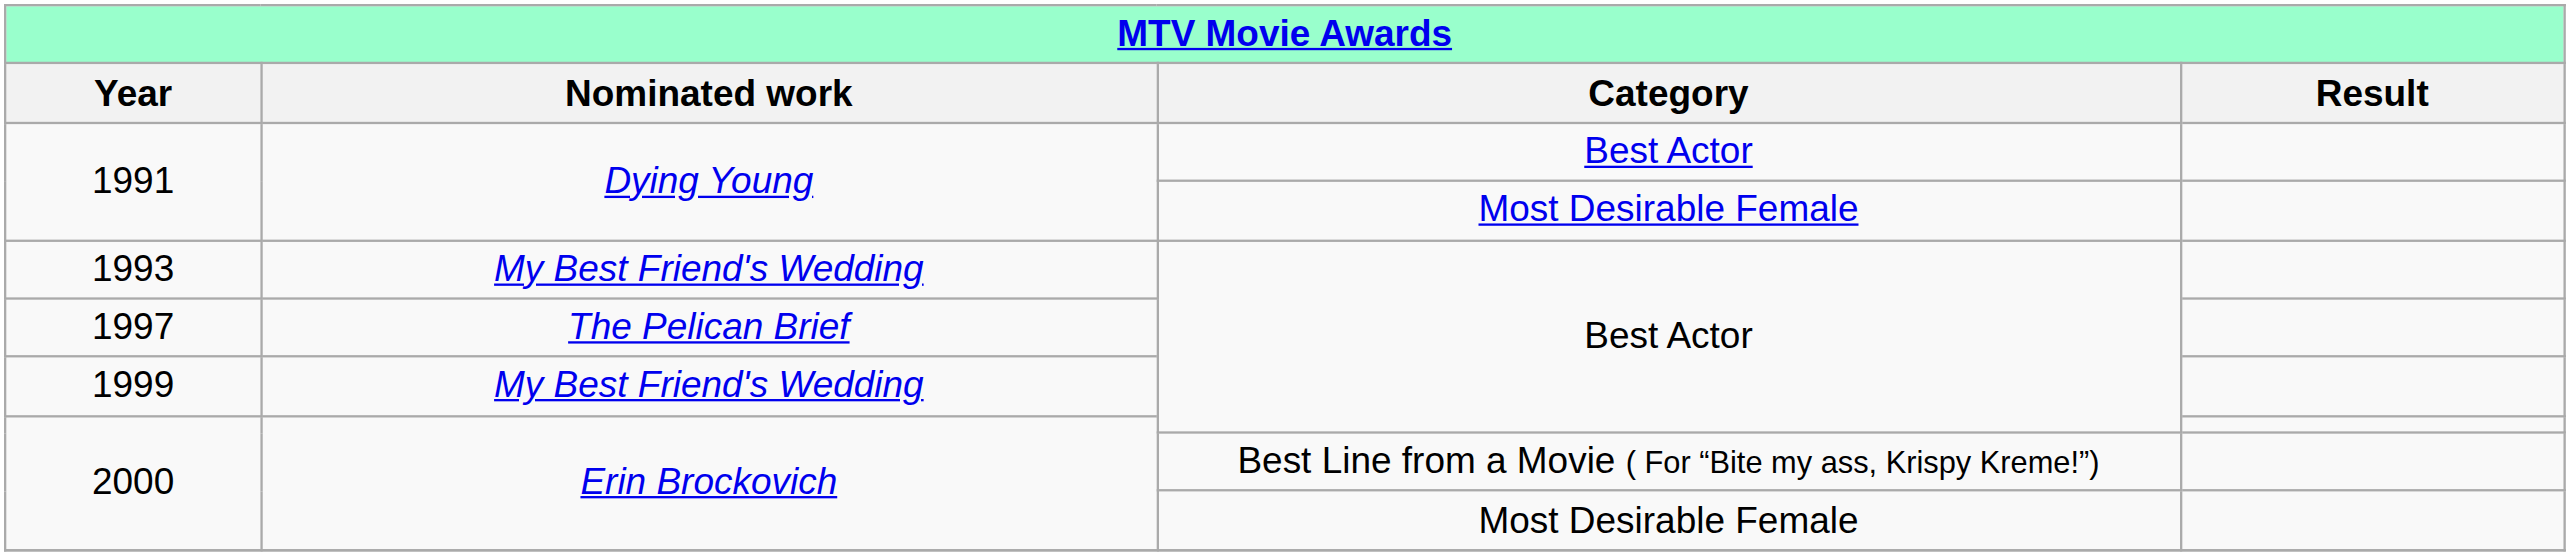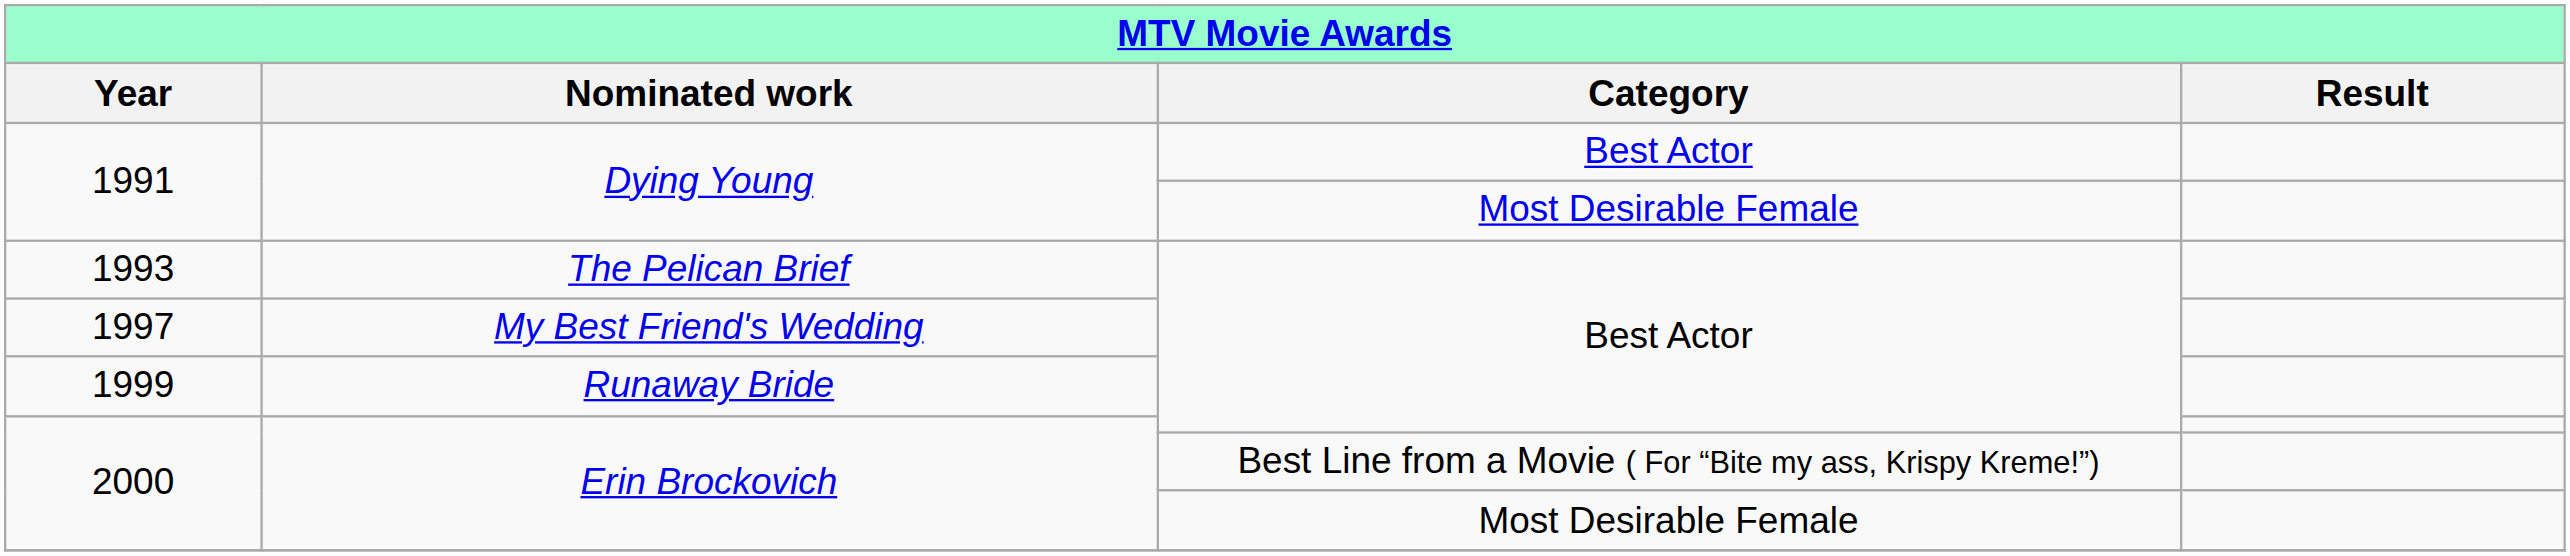1993 | Nominated work: My Best Friend's Wedding -> The Pelican Brief
1997 | Nominated work: The Pelican Brief -> My Best Friend's Wedding
1999 | Nominated work: My Best Friend's Wedding -> Runaway Bride
